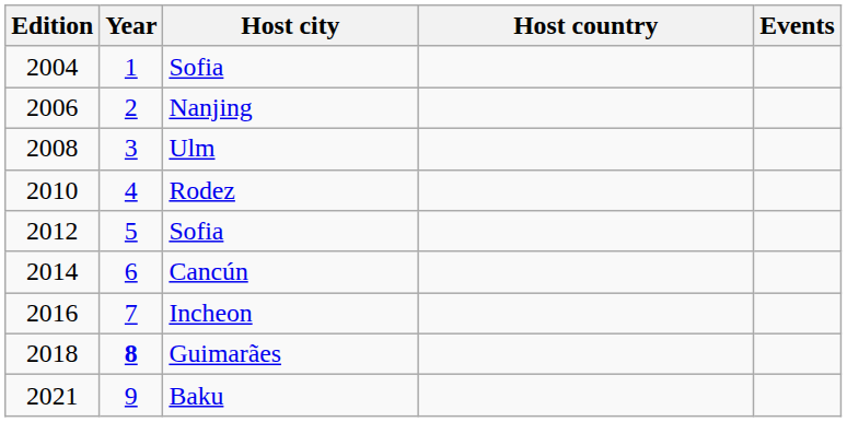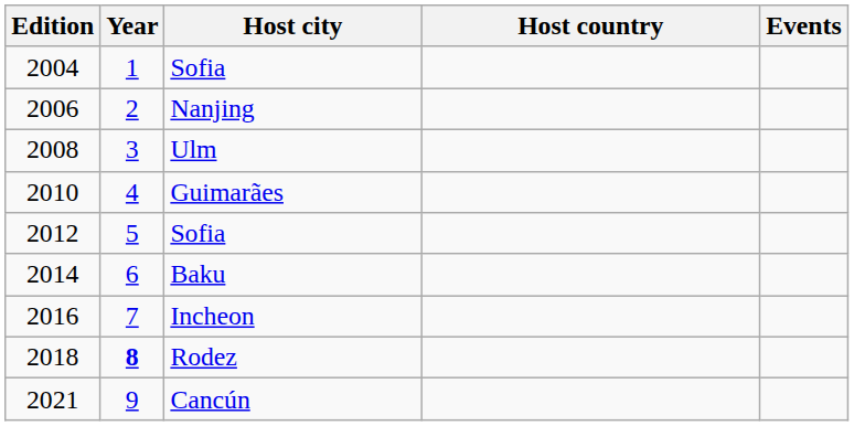2010 | Host city: Rodez -> Guimarães
2014 | Host city: Cancún -> Baku
2018 | Host city: Guimarães -> Rodez
2021 | Host city: Baku -> Cancún
